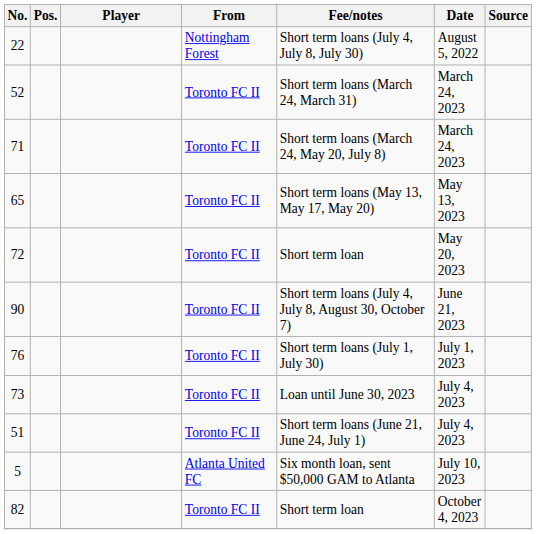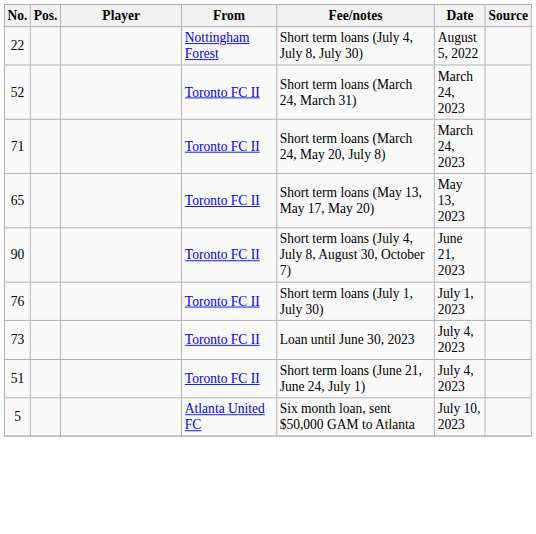- row: 72 | Toronto FC II | Short term loan | May 20, 2023
- row: 82 | Toronto FC II | Short term loan | October 4, 2023
